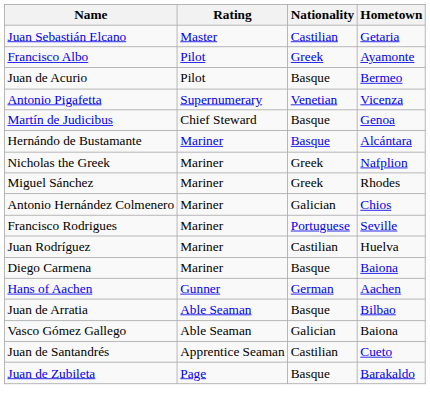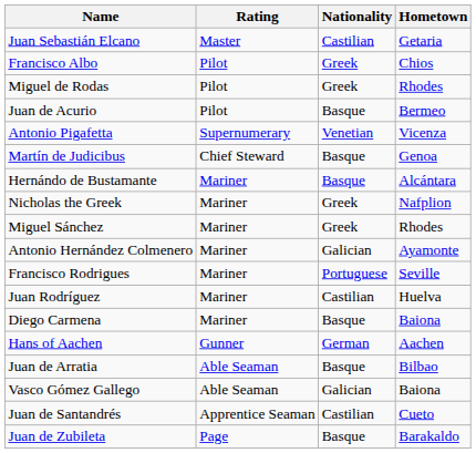Francisco Albo | Hometown: Ayamonte -> Chios
+ row: Miguel de Rodas | Pilot | Greek | Rhodes
Antonio Hernández Colmenero | Hometown: Chios -> Ayamonte
